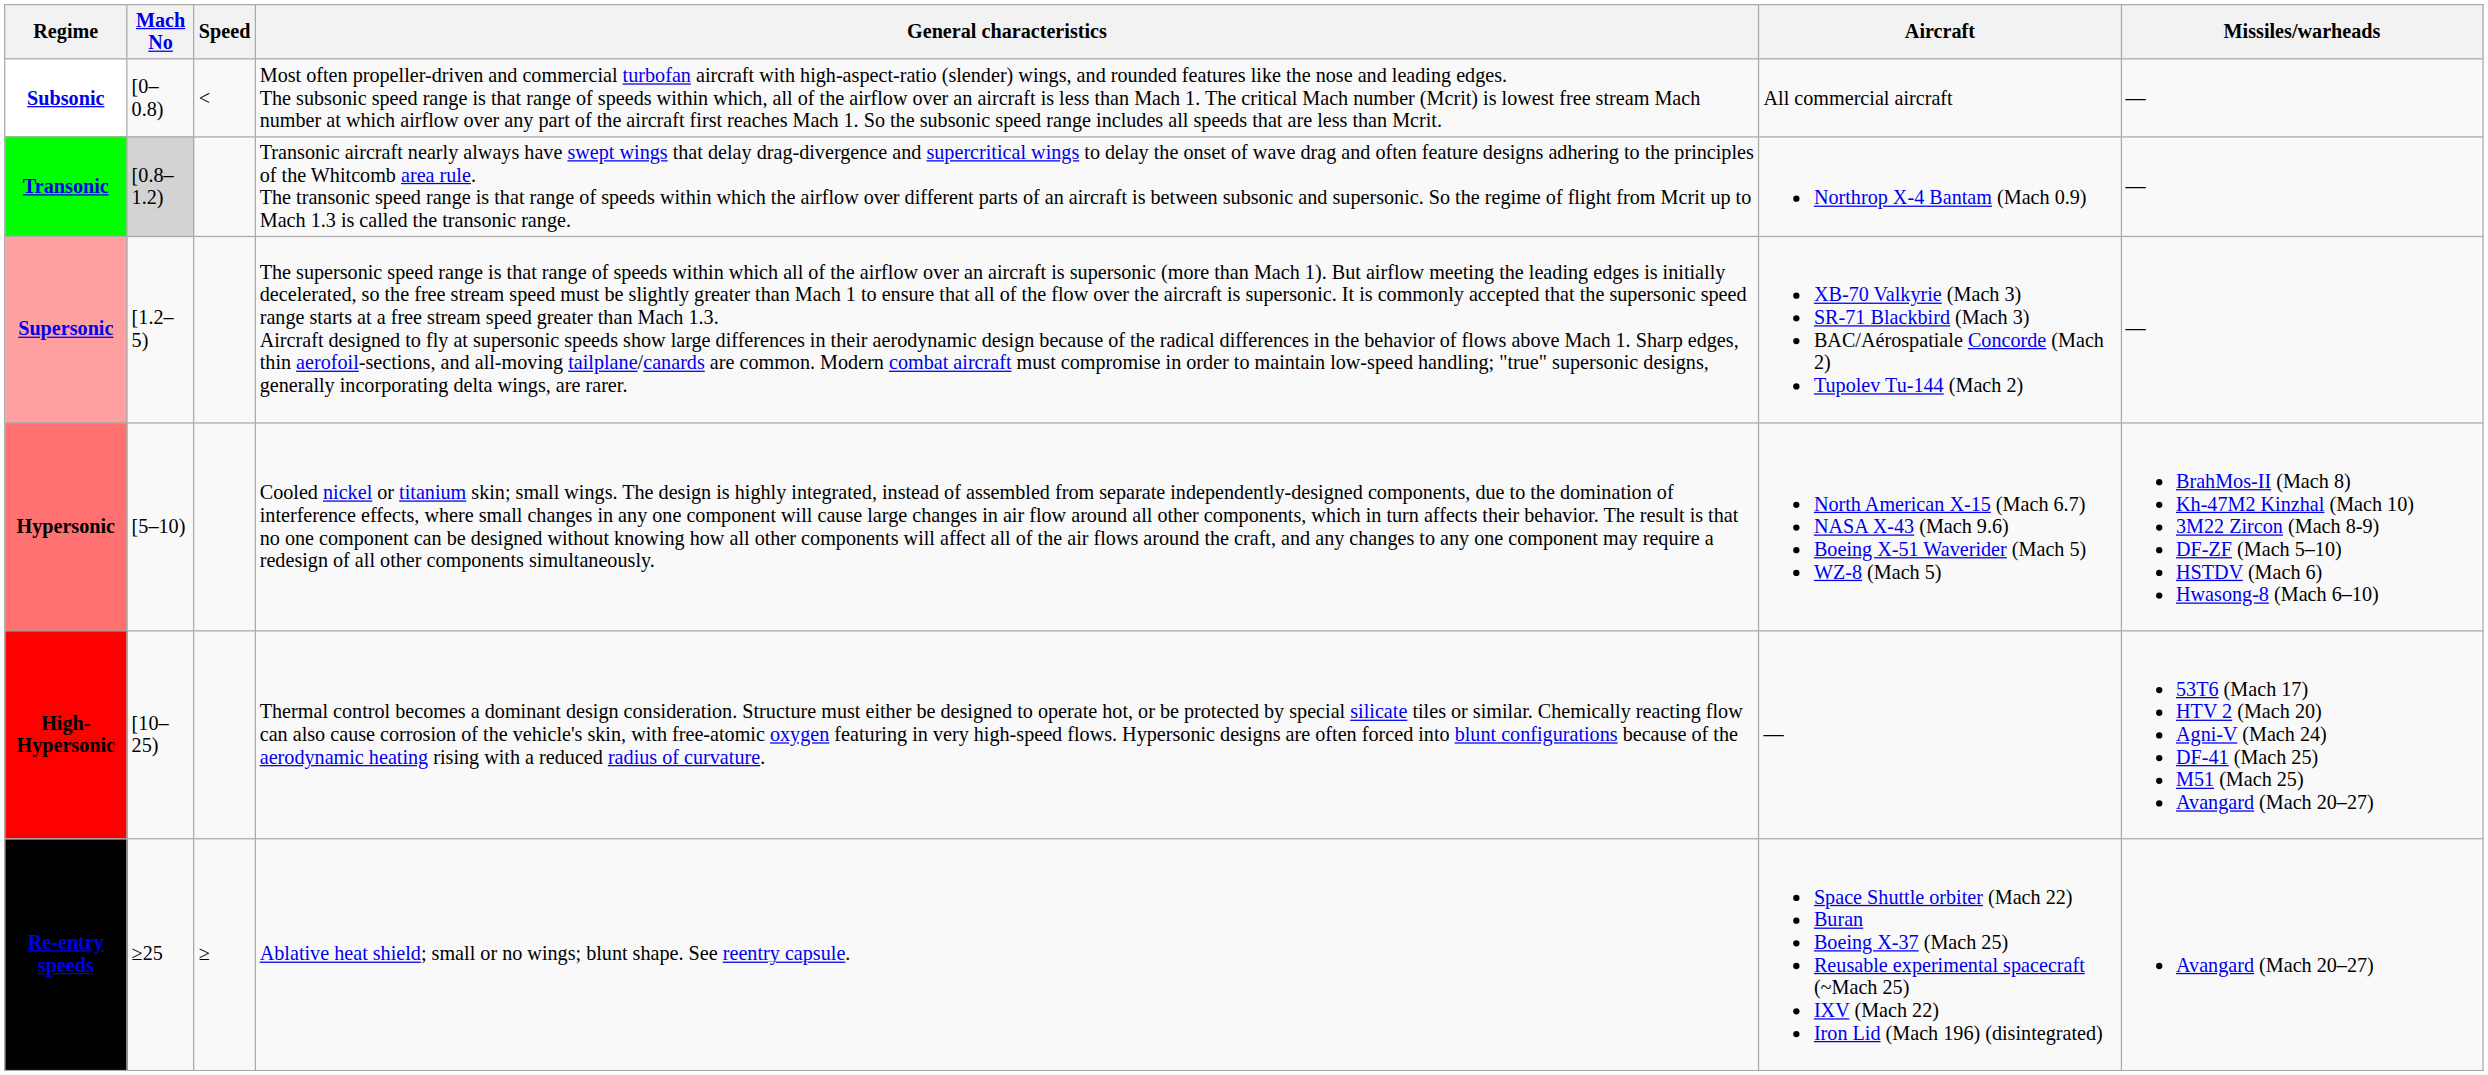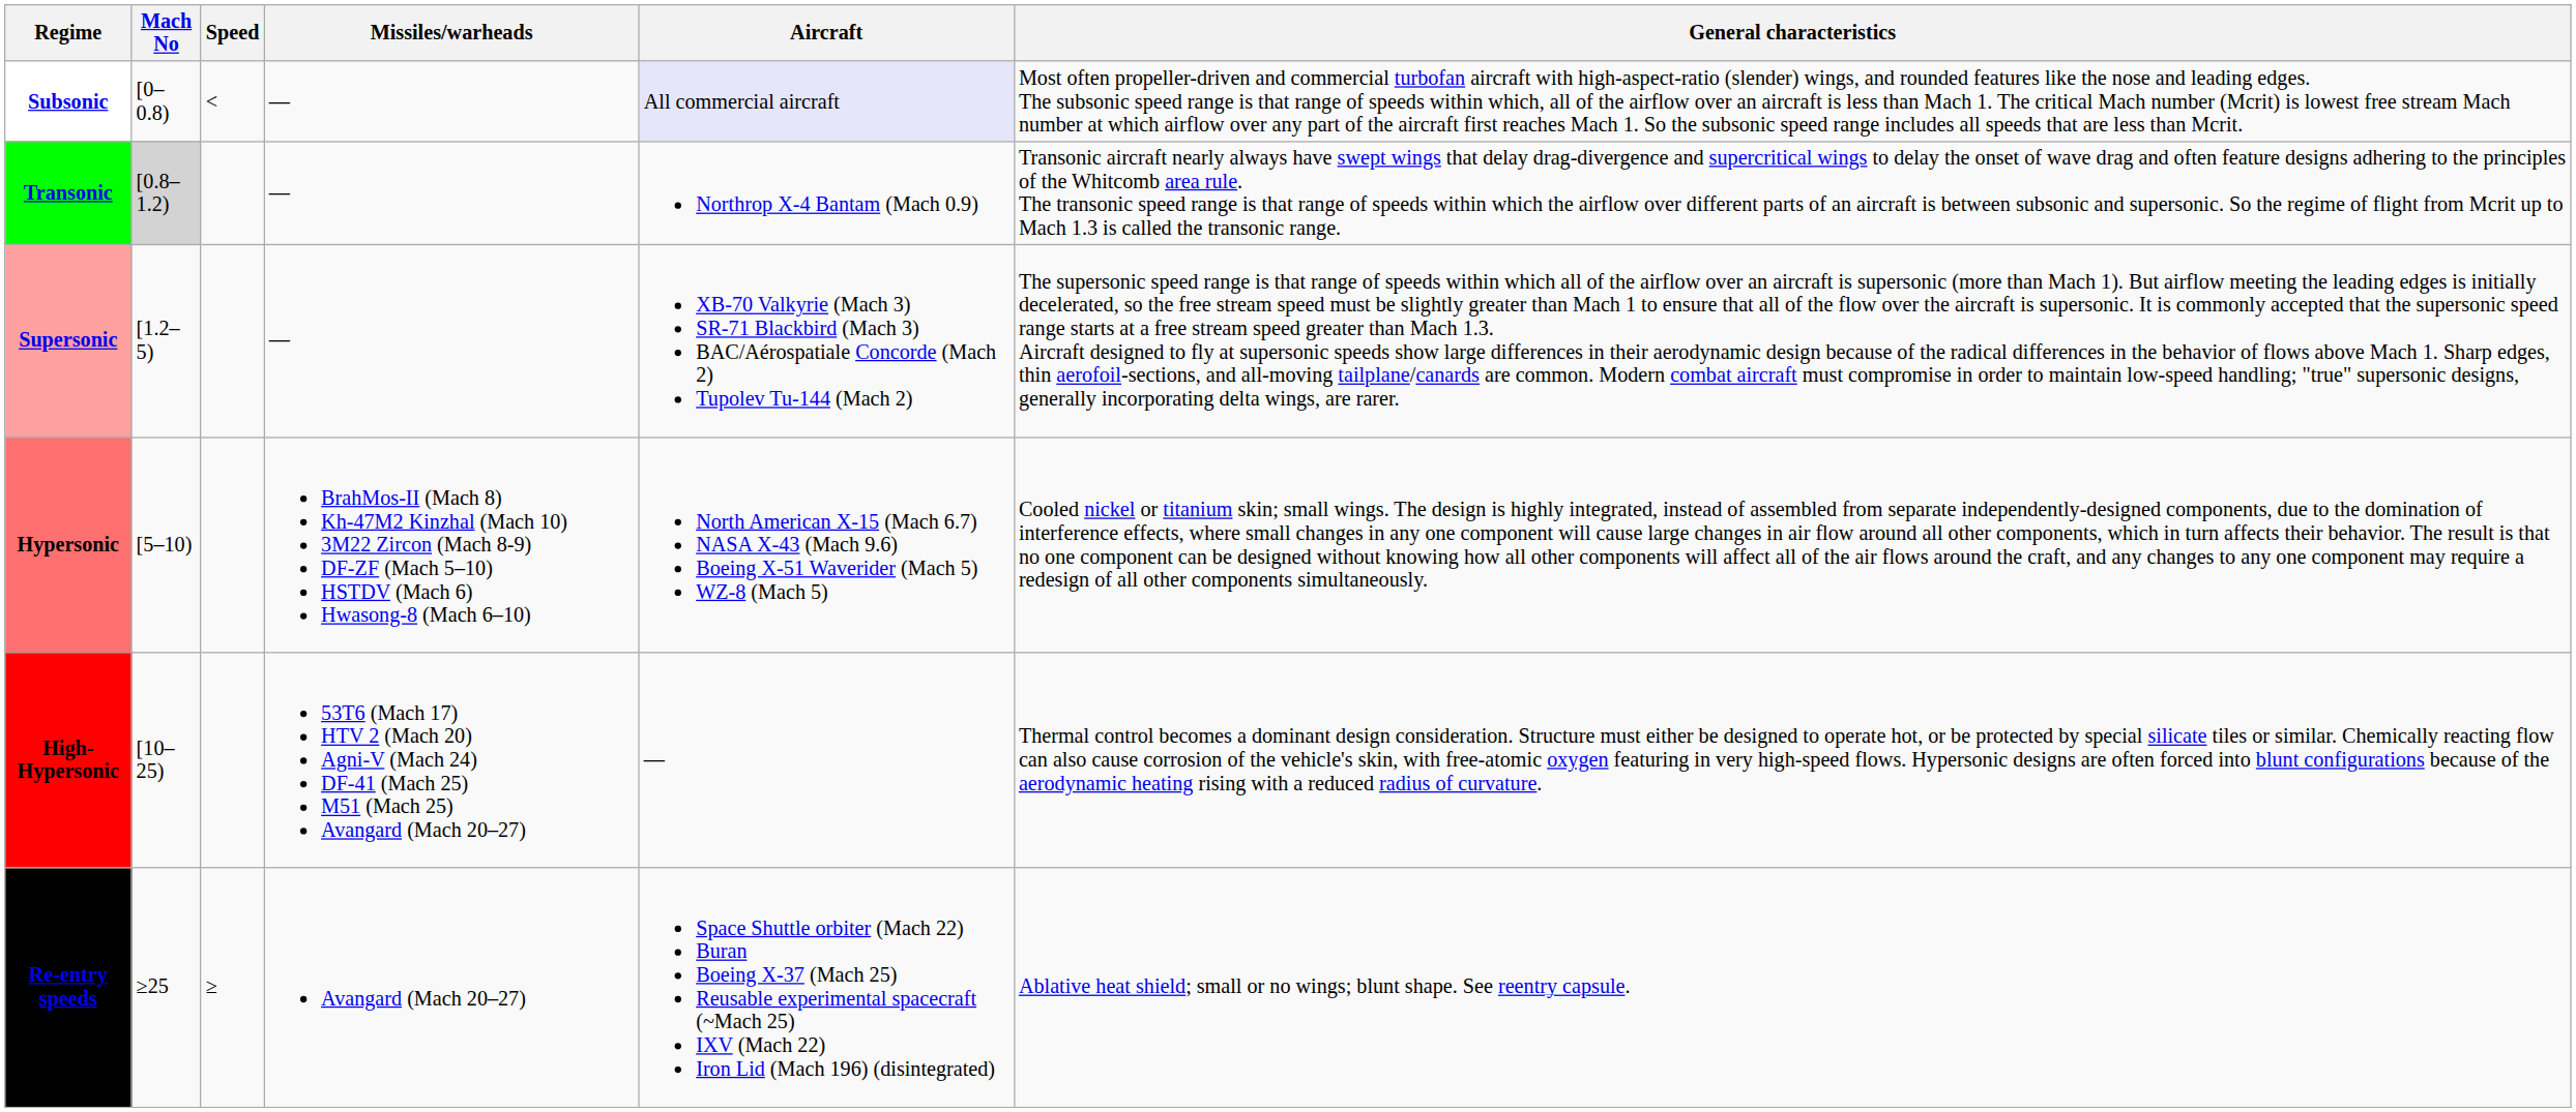columns swapped: General characteristics <-> Missiles/warheads
Subsonic | Aircraft: no background -> lavender background
